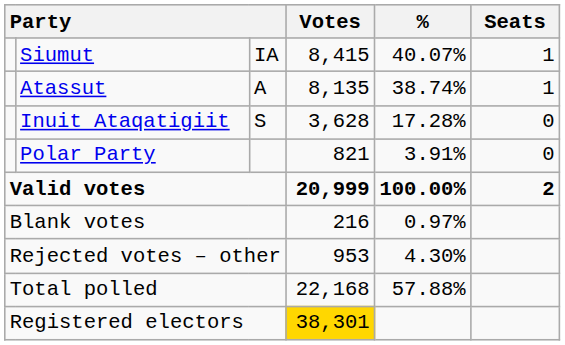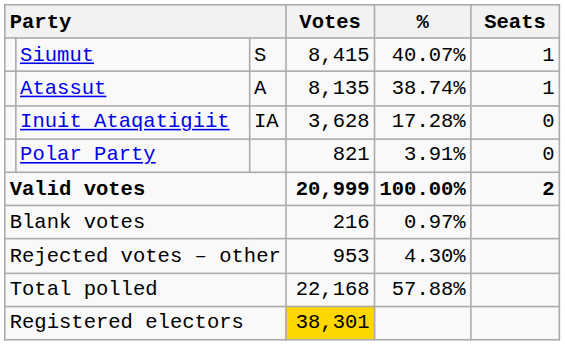Siumut | column 3: IA -> S
Inuit Ataqatigiit | column 3: S -> IA
